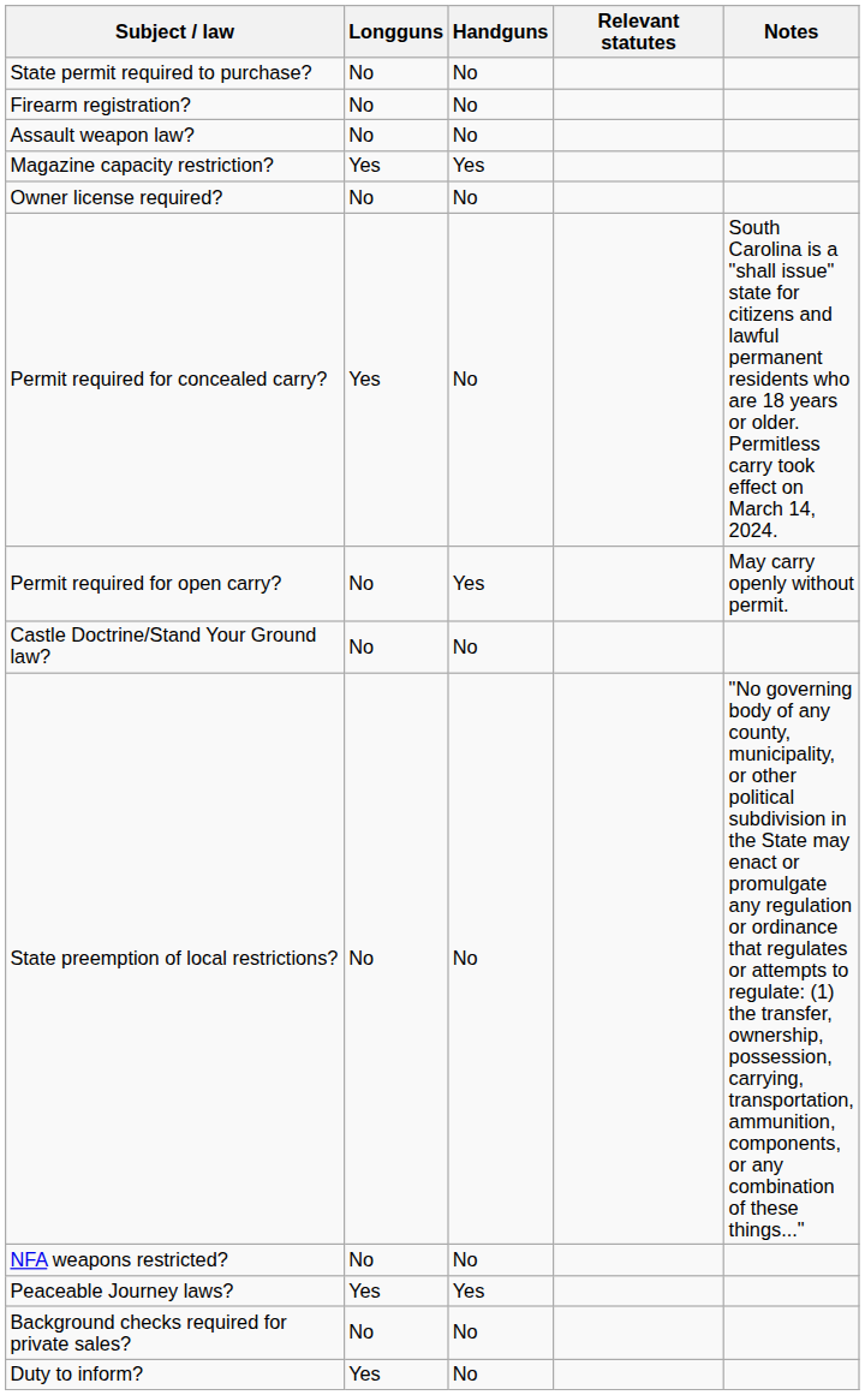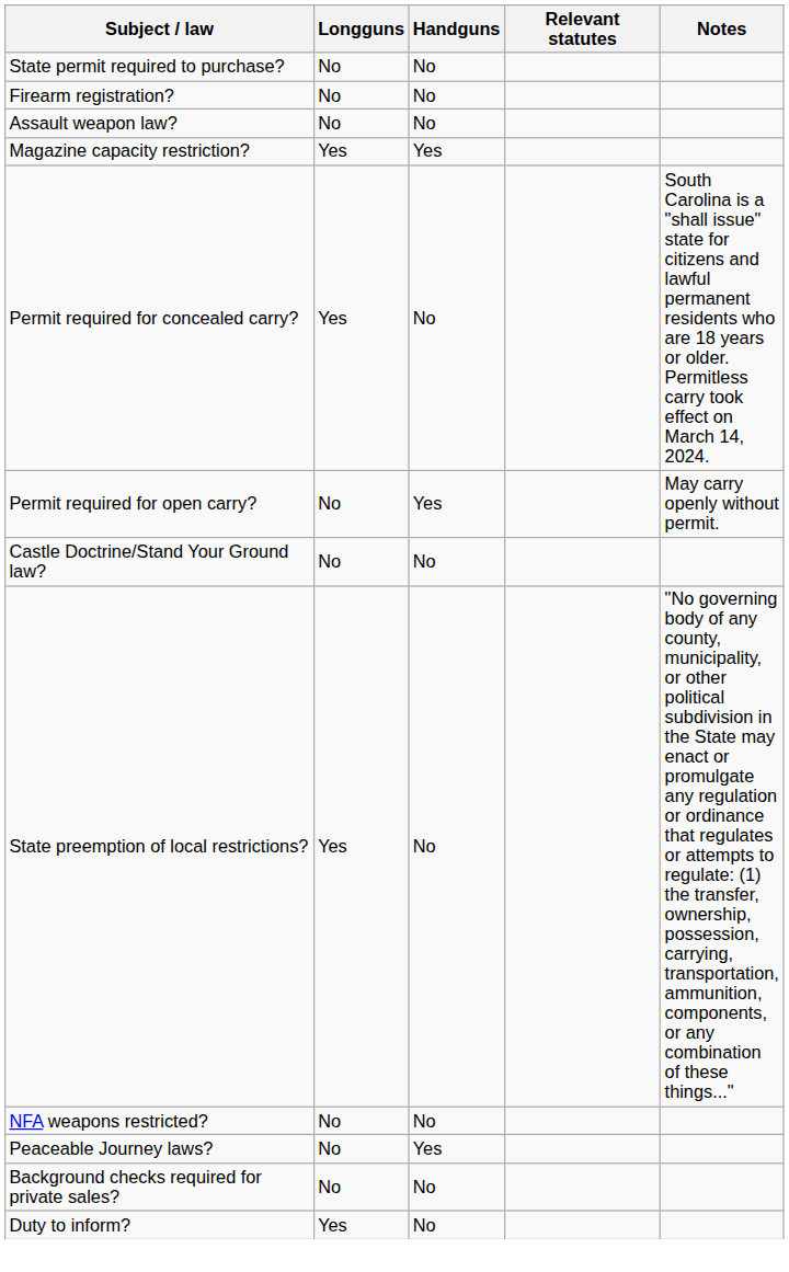- row: Owner license required? | No | No
State preemption of local restrictions? | Longguns: No -> Yes
Peaceable Journey laws? | Longguns: Yes -> No
